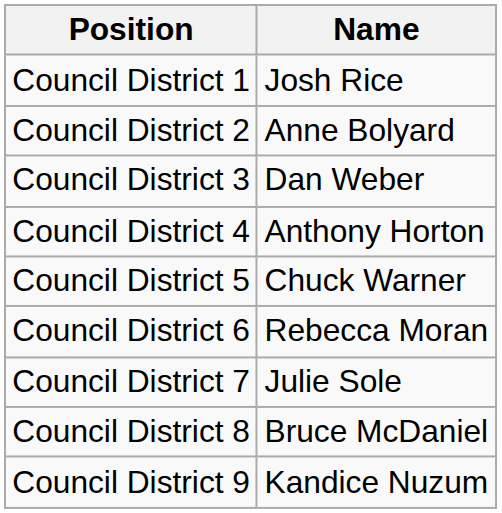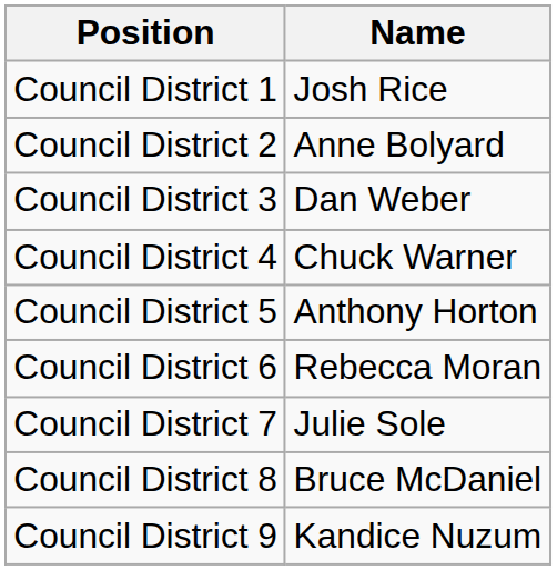Council District 4 | Name: Anthony Horton -> Chuck Warner
Council District 5 | Name: Chuck Warner -> Anthony Horton
